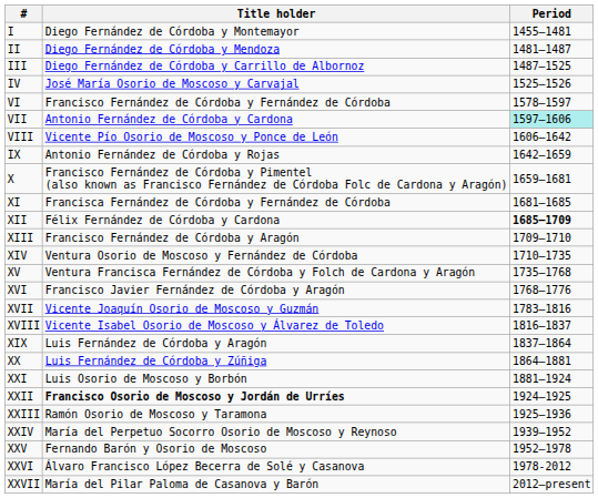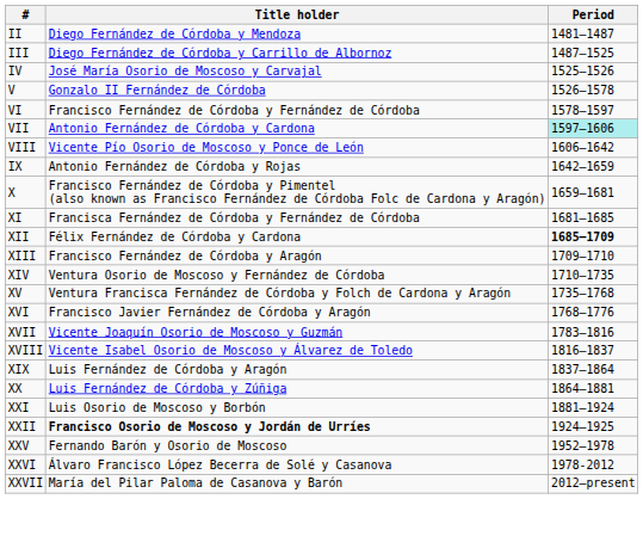- row: I | Diego Fernández de Córdoba y Montemayor | 1455–1481
+ row: V | Gonzalo II Fernández de Córdoba | 1526–1578
- row: XXIII | Ramón Osorio de Moscoso y Taramona | 1925–1936
- row: XXIV | María del Perpetuo Socorro Osorio de Moscoso y Reynoso | 1939–1952
